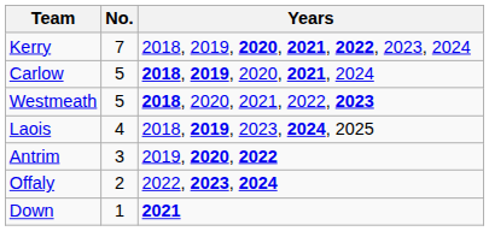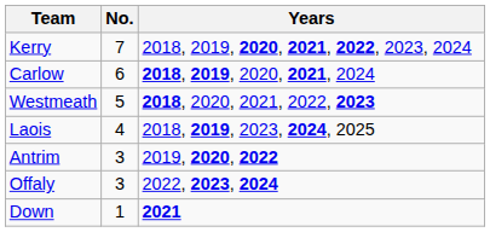Carlow | No.: 5 -> 6
Offaly | No.: 2 -> 3
